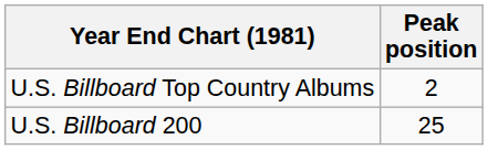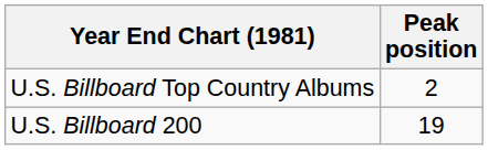U.S. Billboard 200 | Peak position: 25 -> 19
